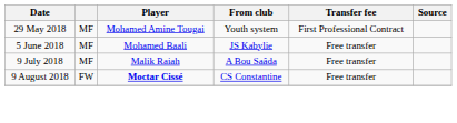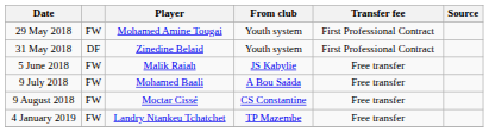29 May 2018 | column 2: MF -> FW
+ row: 31 May 2018 | DF | Zinedine Belaid | Youth system | First Professional Contract
5 June 2018 | column 2: MF -> FW
5 June 2018 | Player: Mohamed Baali -> Malik Raiah
9 July 2018 | column 2: MF -> FW
9 July 2018 | Player: Malik Raiah -> Mohamed Baali
9 August 2018 | Player: bold -> normal
+ row: 4 January 2019 | FW | Landry Ntankeu Tchatchet | TP Mazembe | Free transfer
